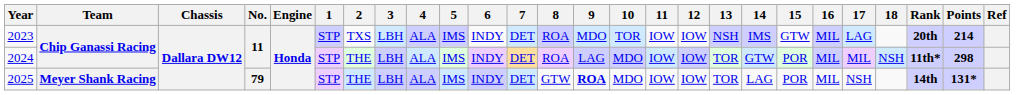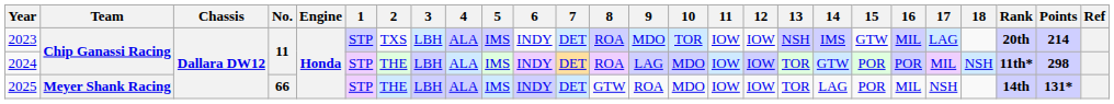2024 | 16: MIL -> POR
2025 | No.: 79 -> 66
2025 | 9: bold -> normal
